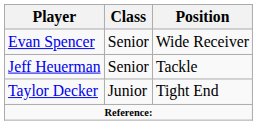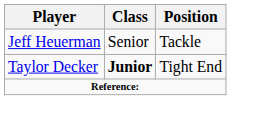- row: Evan Spencer | Senior | Wide Receiver
Taylor Decker | Class: normal -> bold
